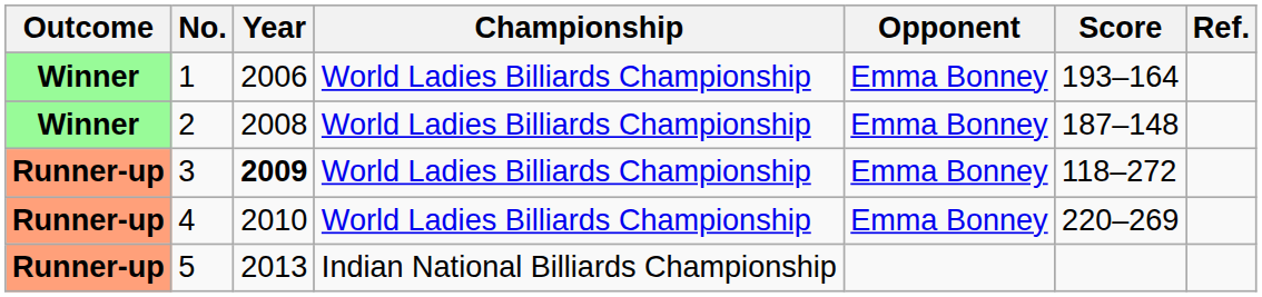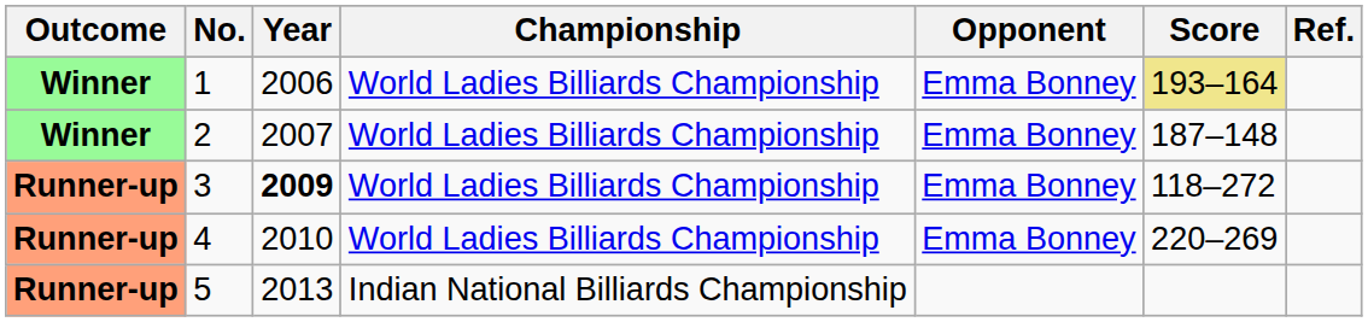1 | Score: no background -> khaki background
2 | Year: 2008 -> 2007
